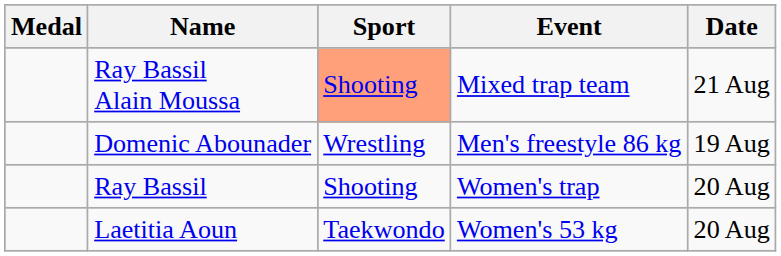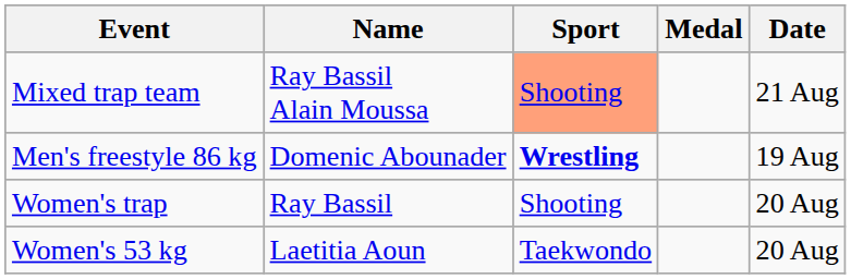columns swapped: Medal <-> Event
Domenic Abounader | Sport: normal -> bold
